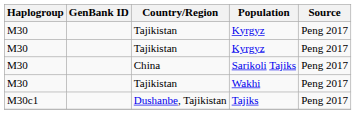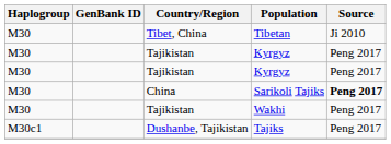+ row: M30 | Tibet, China | Tibetan | Ji 2010
Sarikoli Tajiks | Source: normal -> bold
